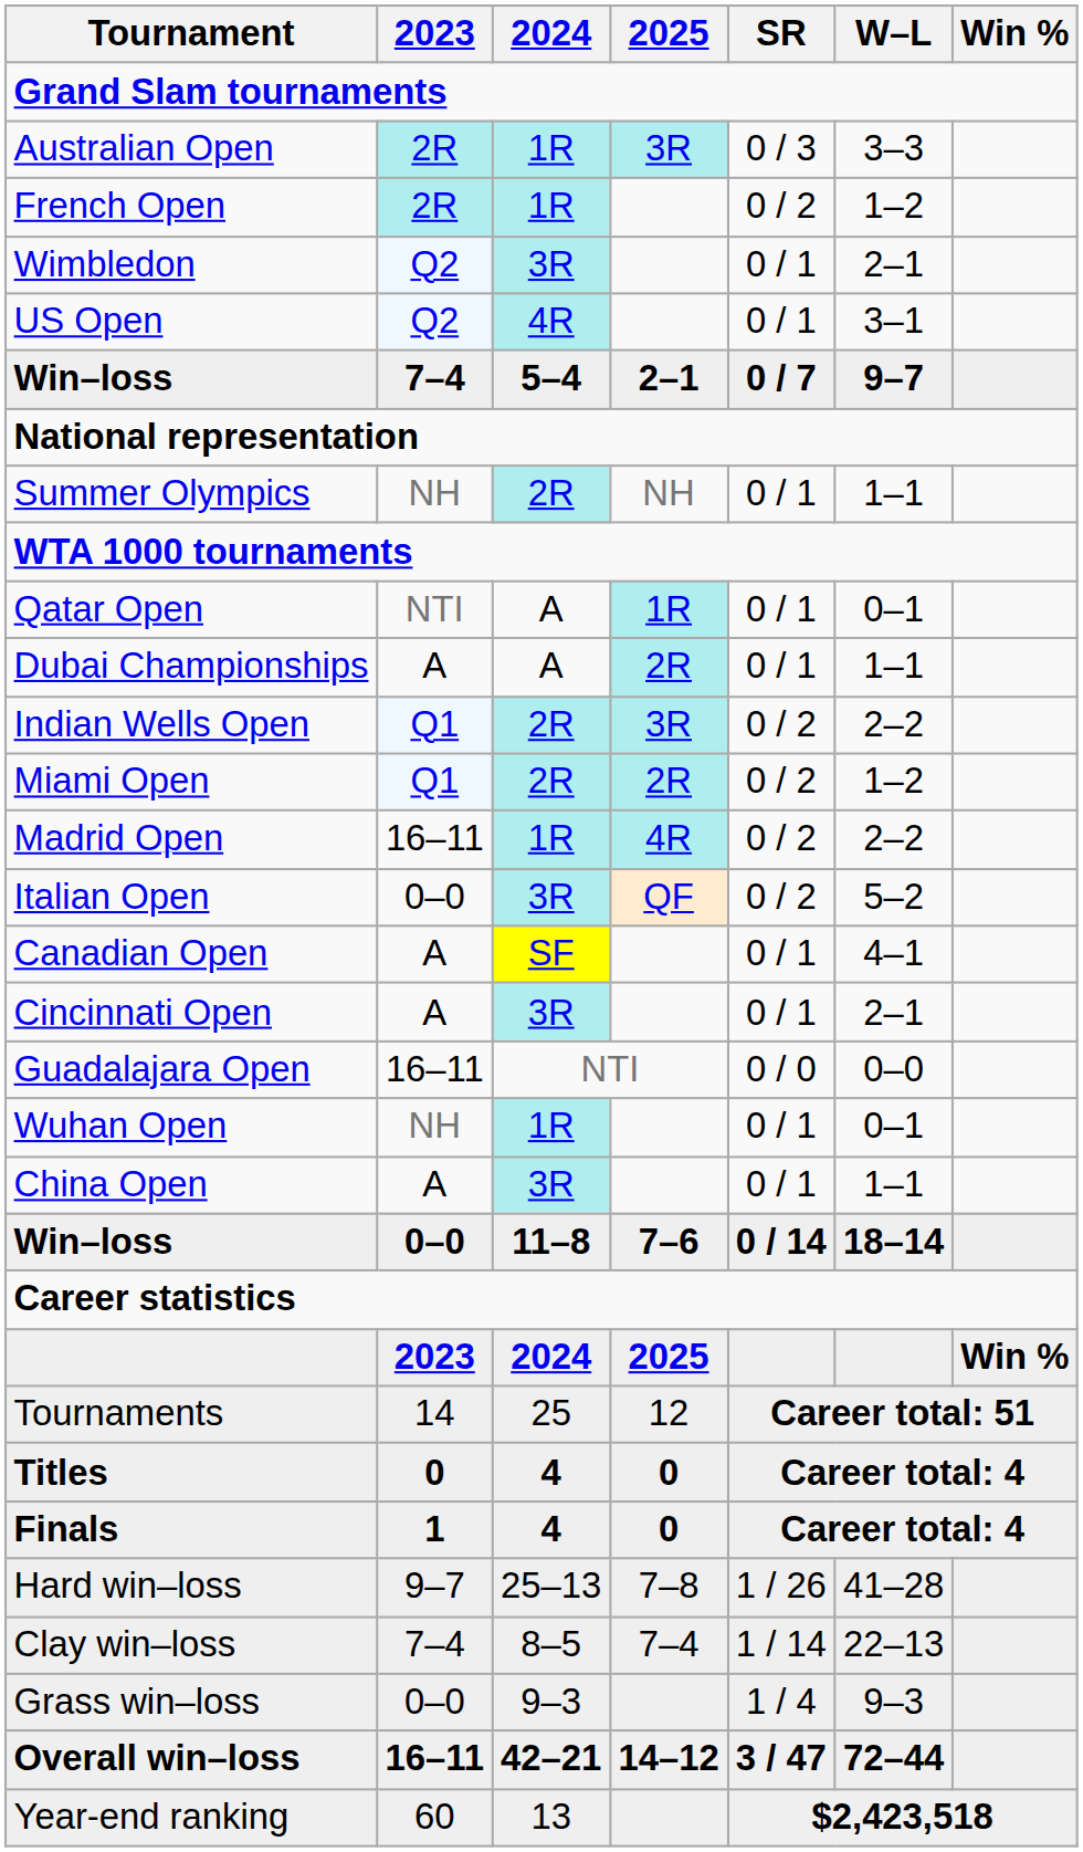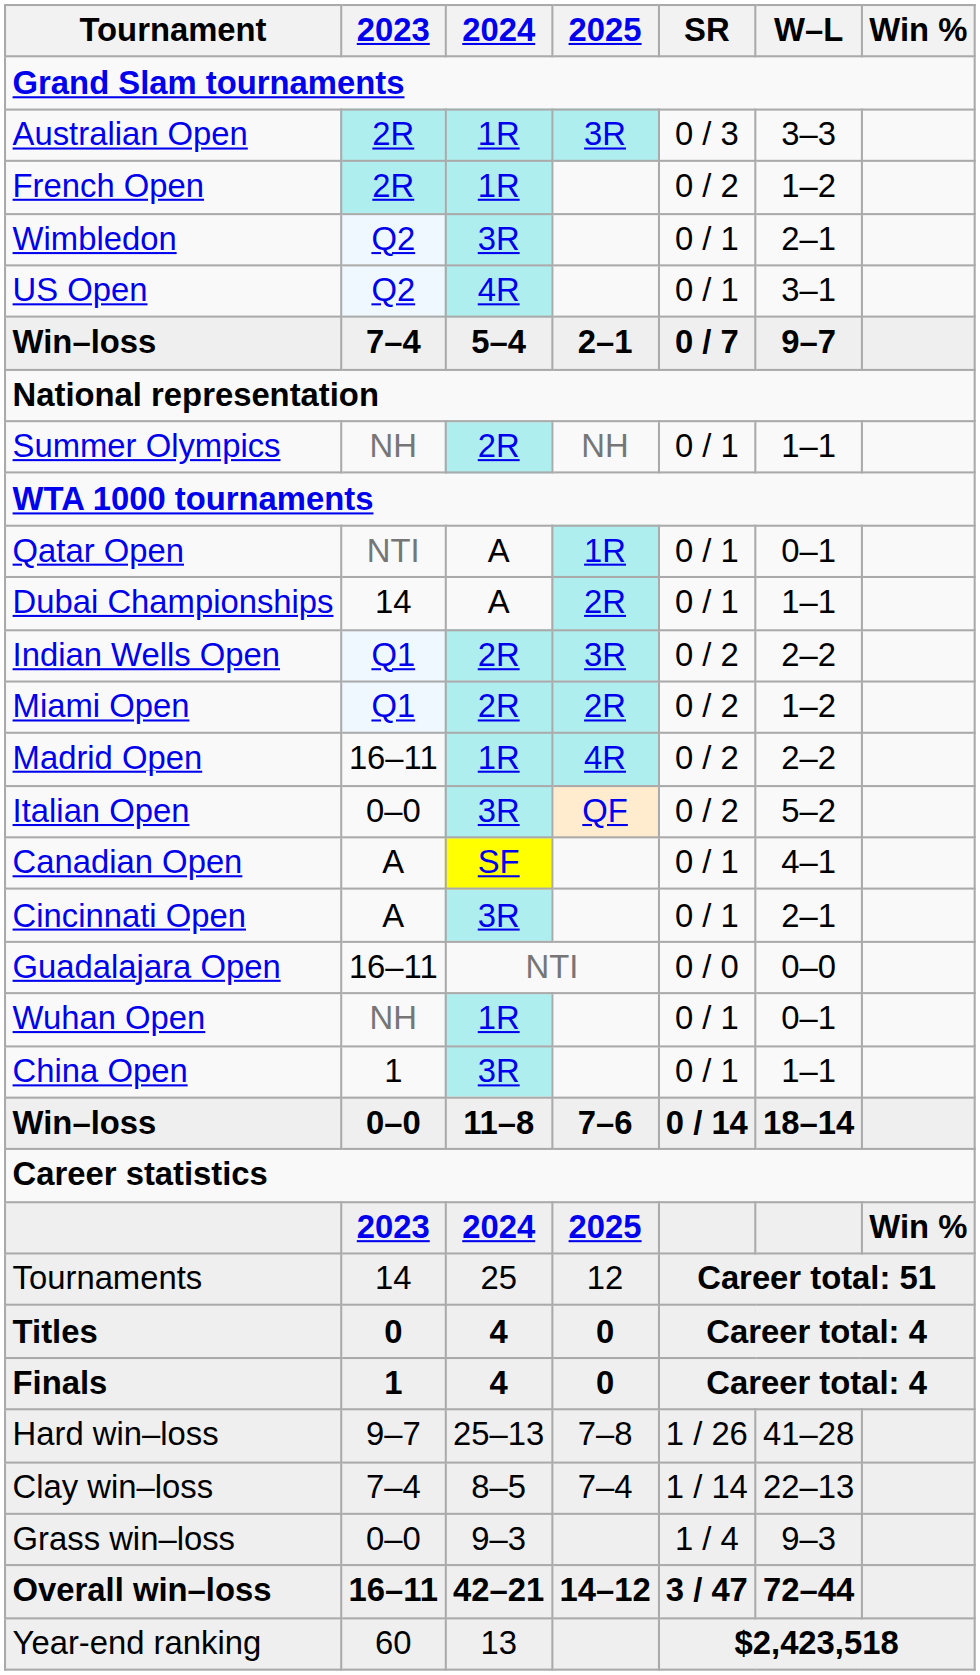Dubai Championships | 2023: A -> 14
China Open | 2023: A -> 1
